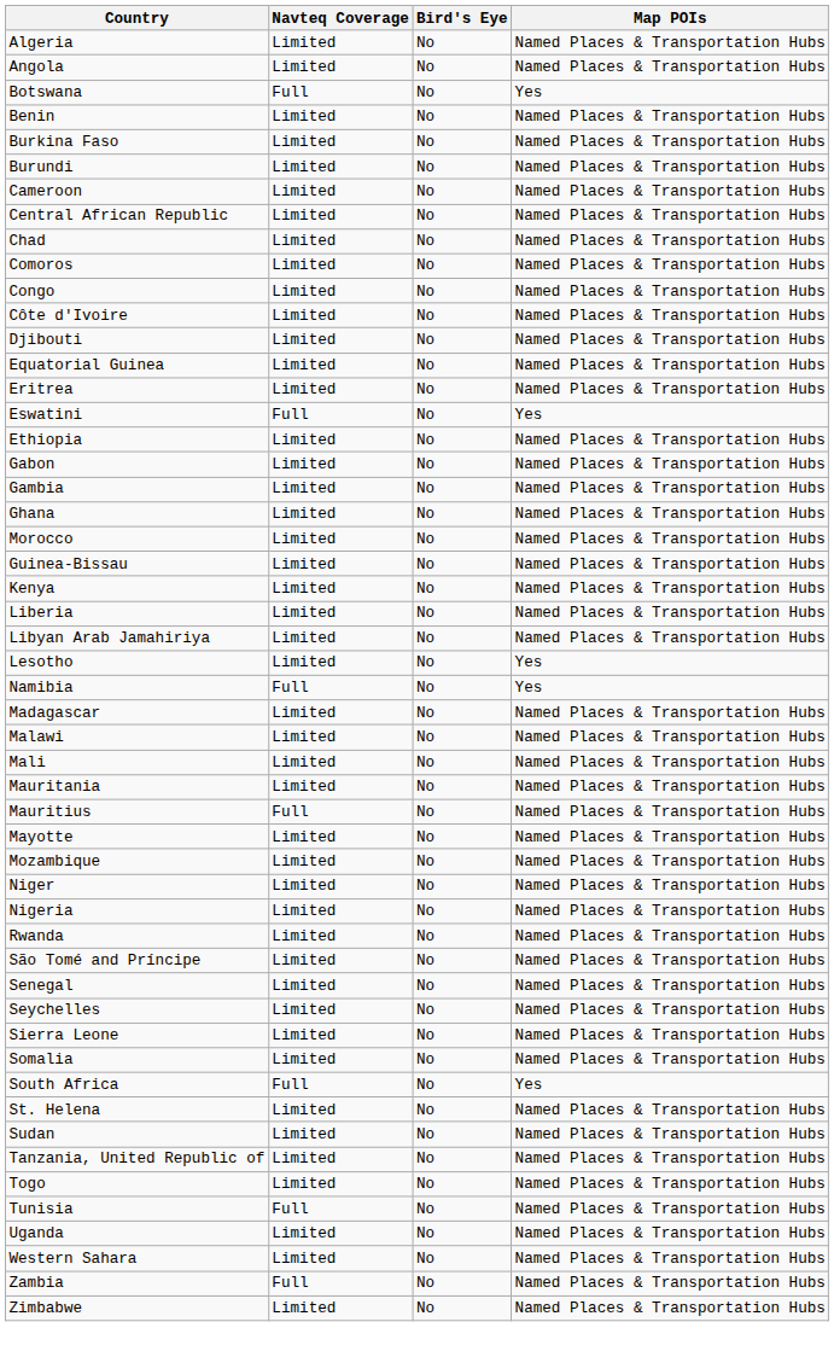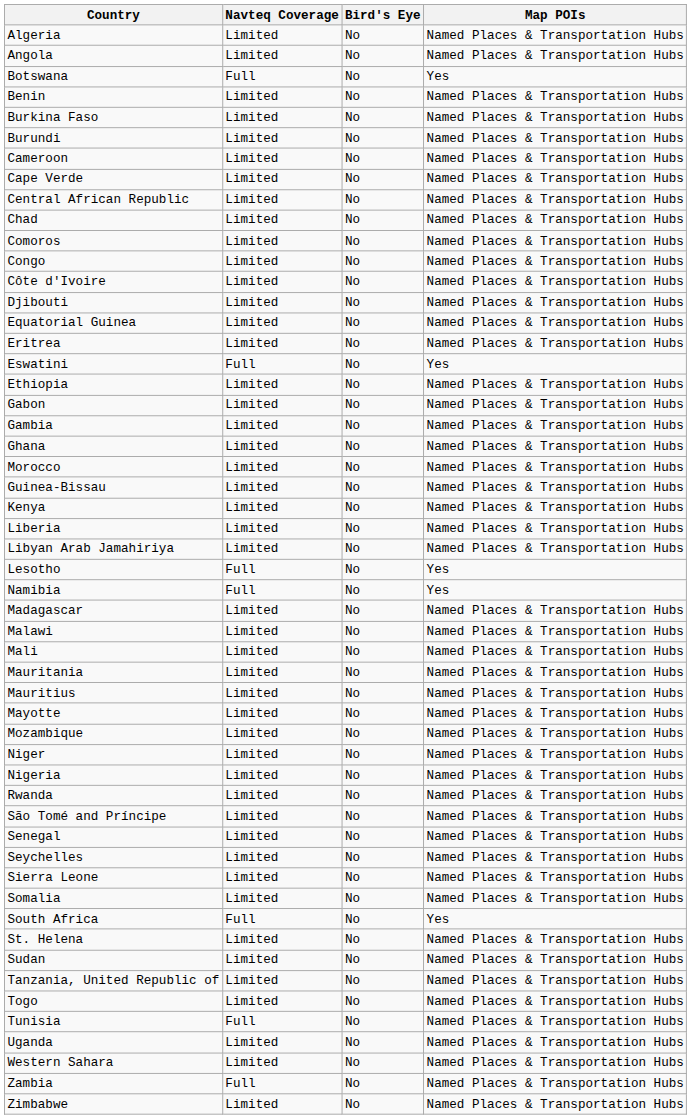+ row: Cape Verde | Limited | No | Named Places & Transportation Hubs
Lesotho | Navteq Coverage: Limited -> Full
Mauritius | Navteq Coverage: Full -> Limited
